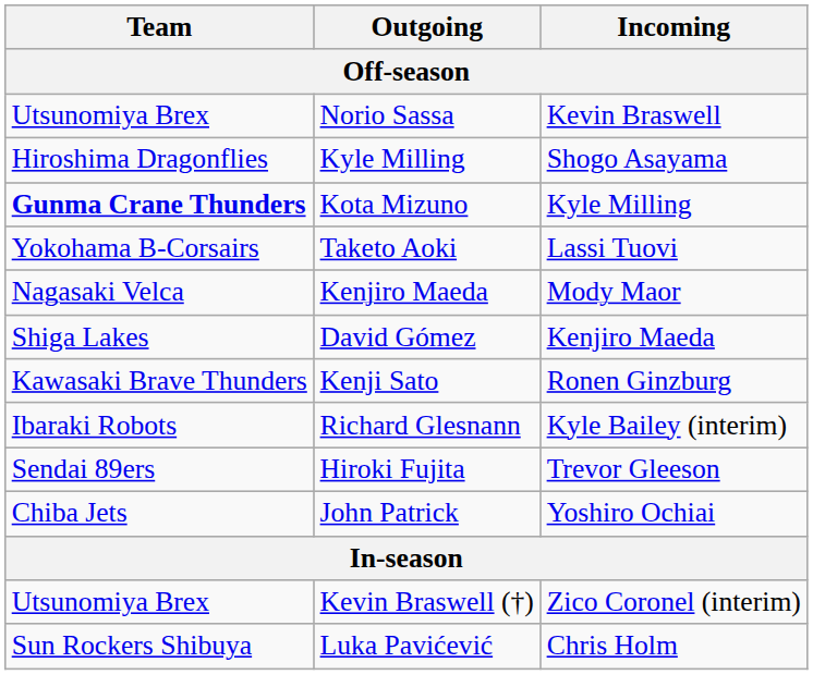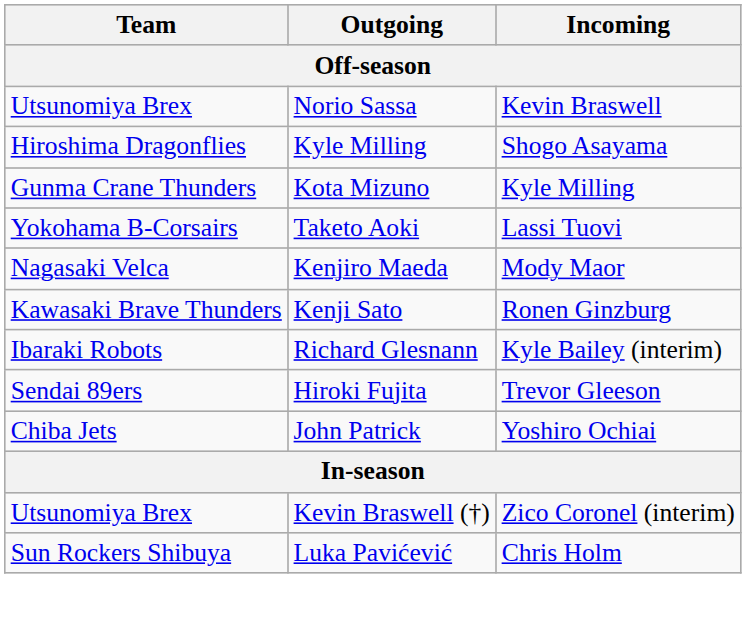Kota Mizuno | Team: bold -> normal
- row: Shiga Lakes | David Gómez | Kenjiro Maeda
